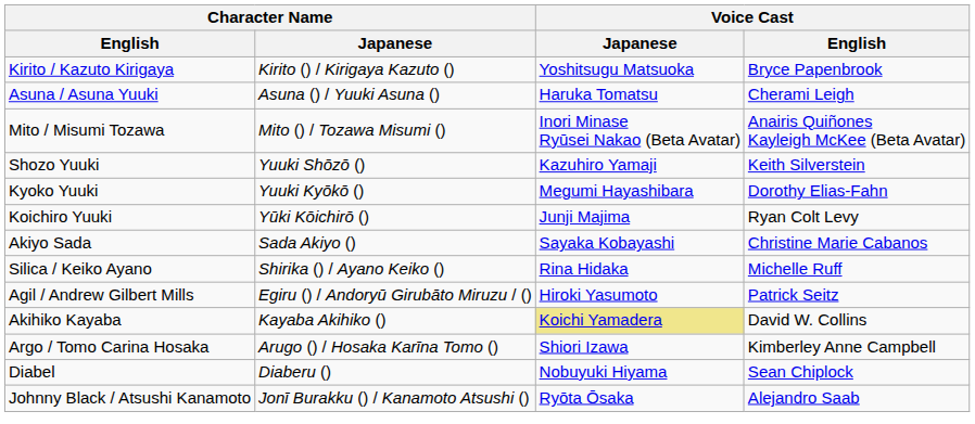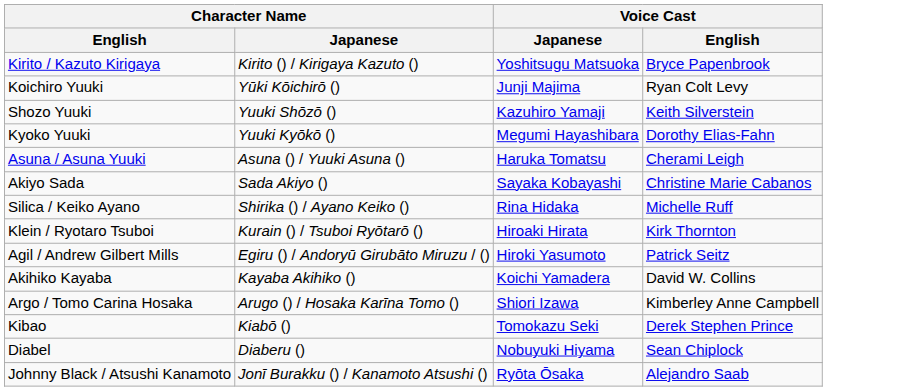rows swapped: Asuna / Asuna Yuuki <-> Koichiro Yuuki
- row: Mito / Misumi Tozawa | Mito () / Tozawa Misumi () | Inori Minase Ryūsei Nakao (Beta Avatar) | Anairis Quiñones Kayleigh McKee (Beta Avatar)
+ row: Klein / Ryotaro Tsuboi | Kurain () / Tsuboi Ryōtarō () | Hiroaki Hirata | Kirk Thornton
Akihiko Kayaba | Voice Cast / Japanese: khaki background -> no background
+ row: Kibao | Kiabō () | Tomokazu Seki | Derek Stephen Prince
